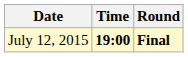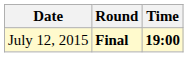columns swapped: Time <-> Round
